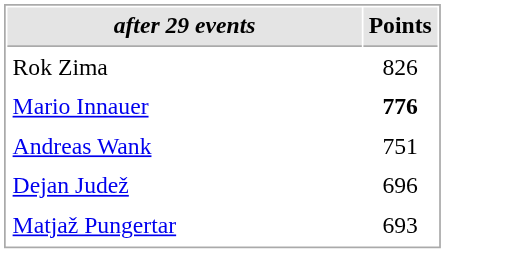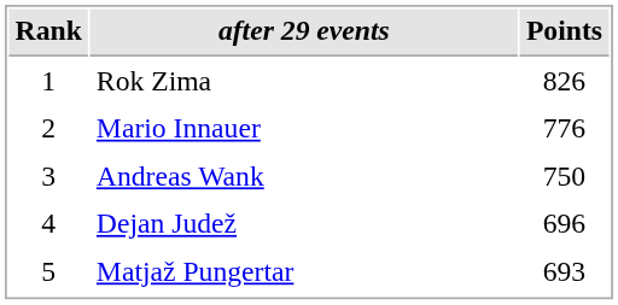+ column: Rank | 1 | 2 | 3 | 4 | 5
Mario Innauer | Points: bold -> normal
Andreas Wank | Points: 751 -> 750
